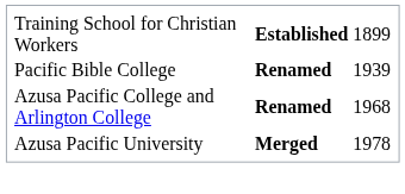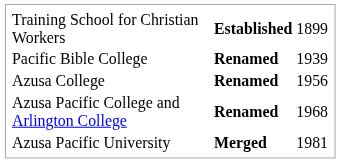+ row: Azusa College | Renamed | 1956
Azusa Pacific University | column 3: 1978 -> 1981
